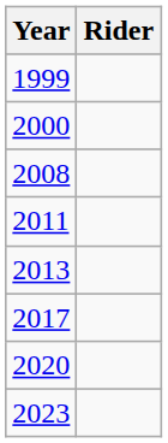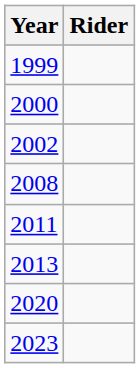+ row: 2002
- row: 2017
